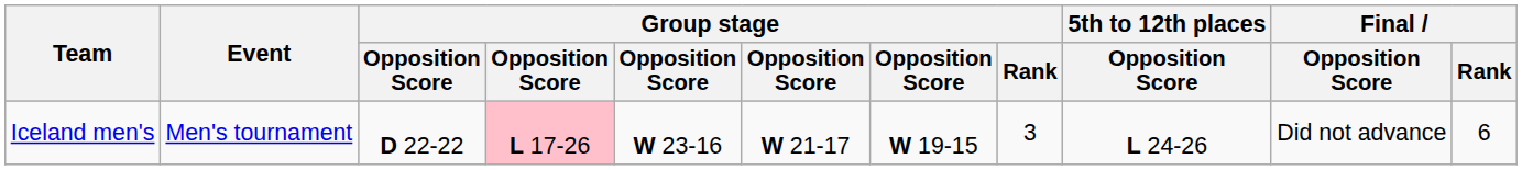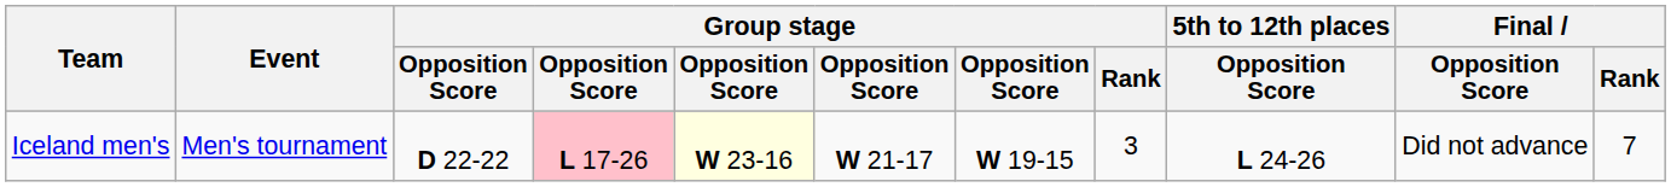Iceland men's | column 5: no background -> lightyellow background
Iceland men's | Final / Rank: 6 -> 7
